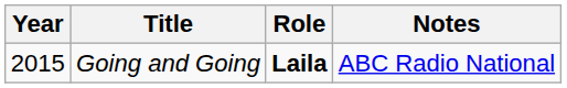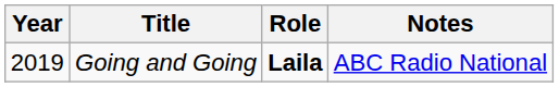Going and Going | Year: 2015 -> 2019
